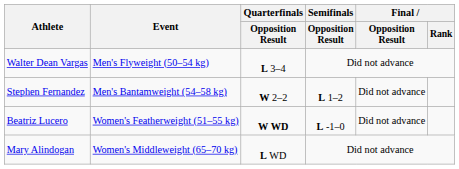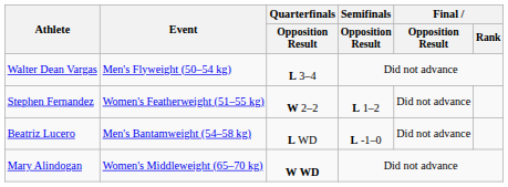Stephen Fernandez | Event: Men's Bantamweight (54–58 kg) -> Women's Featherweight (51–55 kg)
Beatriz Lucero | Event: Women's Featherweight (51–55 kg) -> Men's Bantamweight (54–58 kg)
Beatriz Lucero | Quarterfinals / Opposition Result: W WD -> L WD
Mary Alindogan | Quarterfinals / Opposition Result: L WD -> W WD
